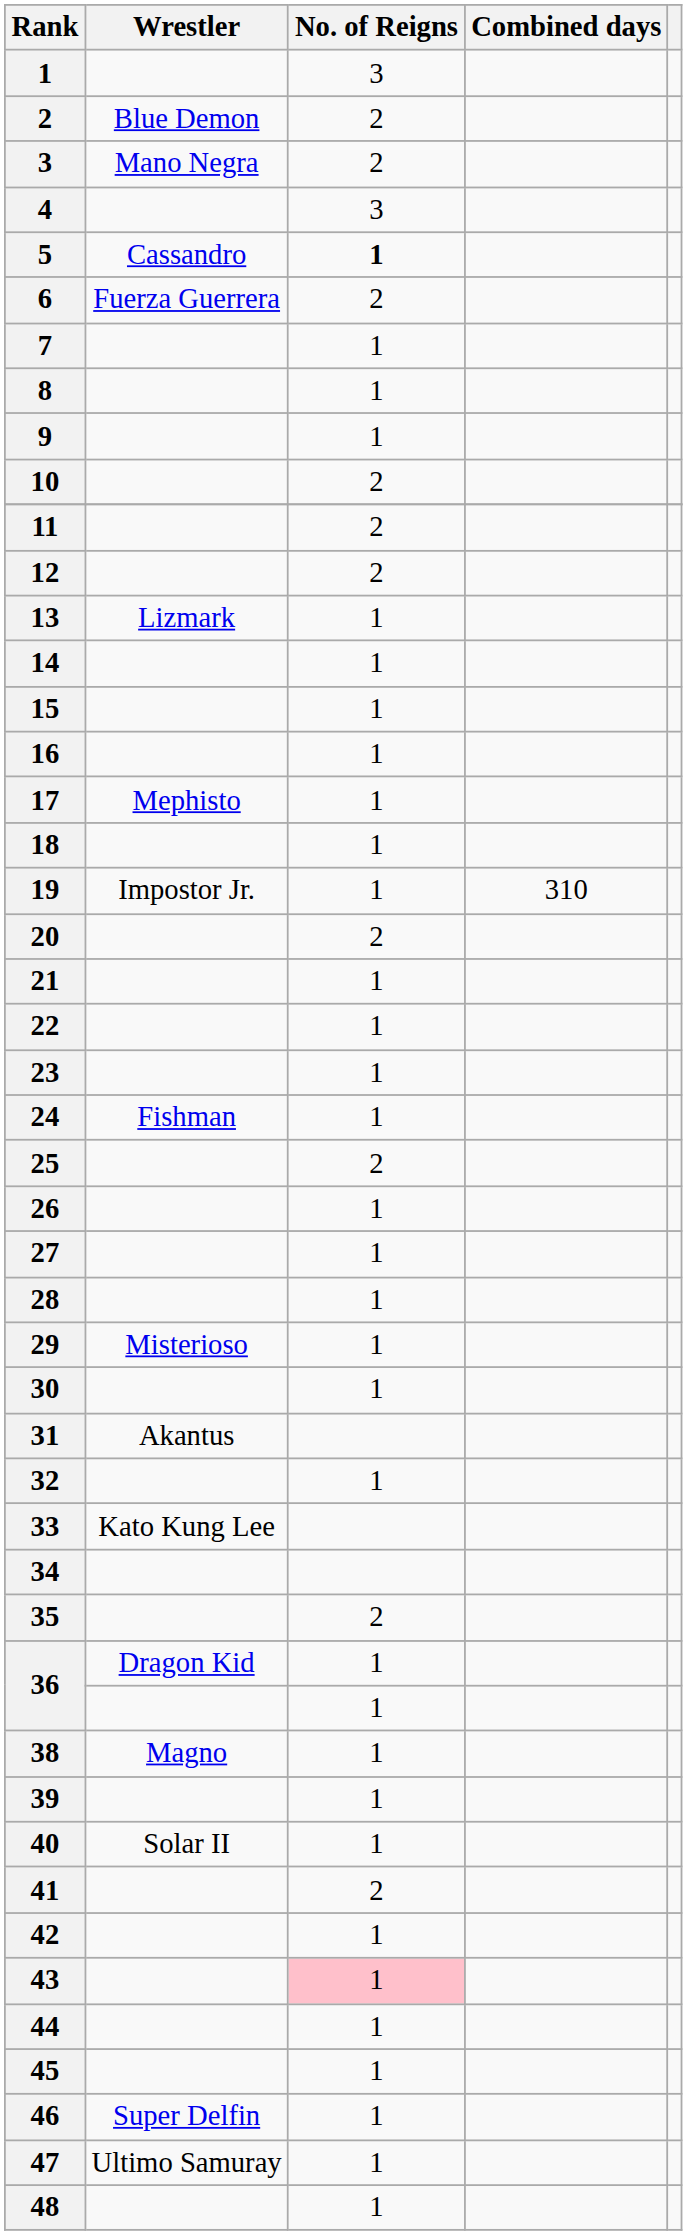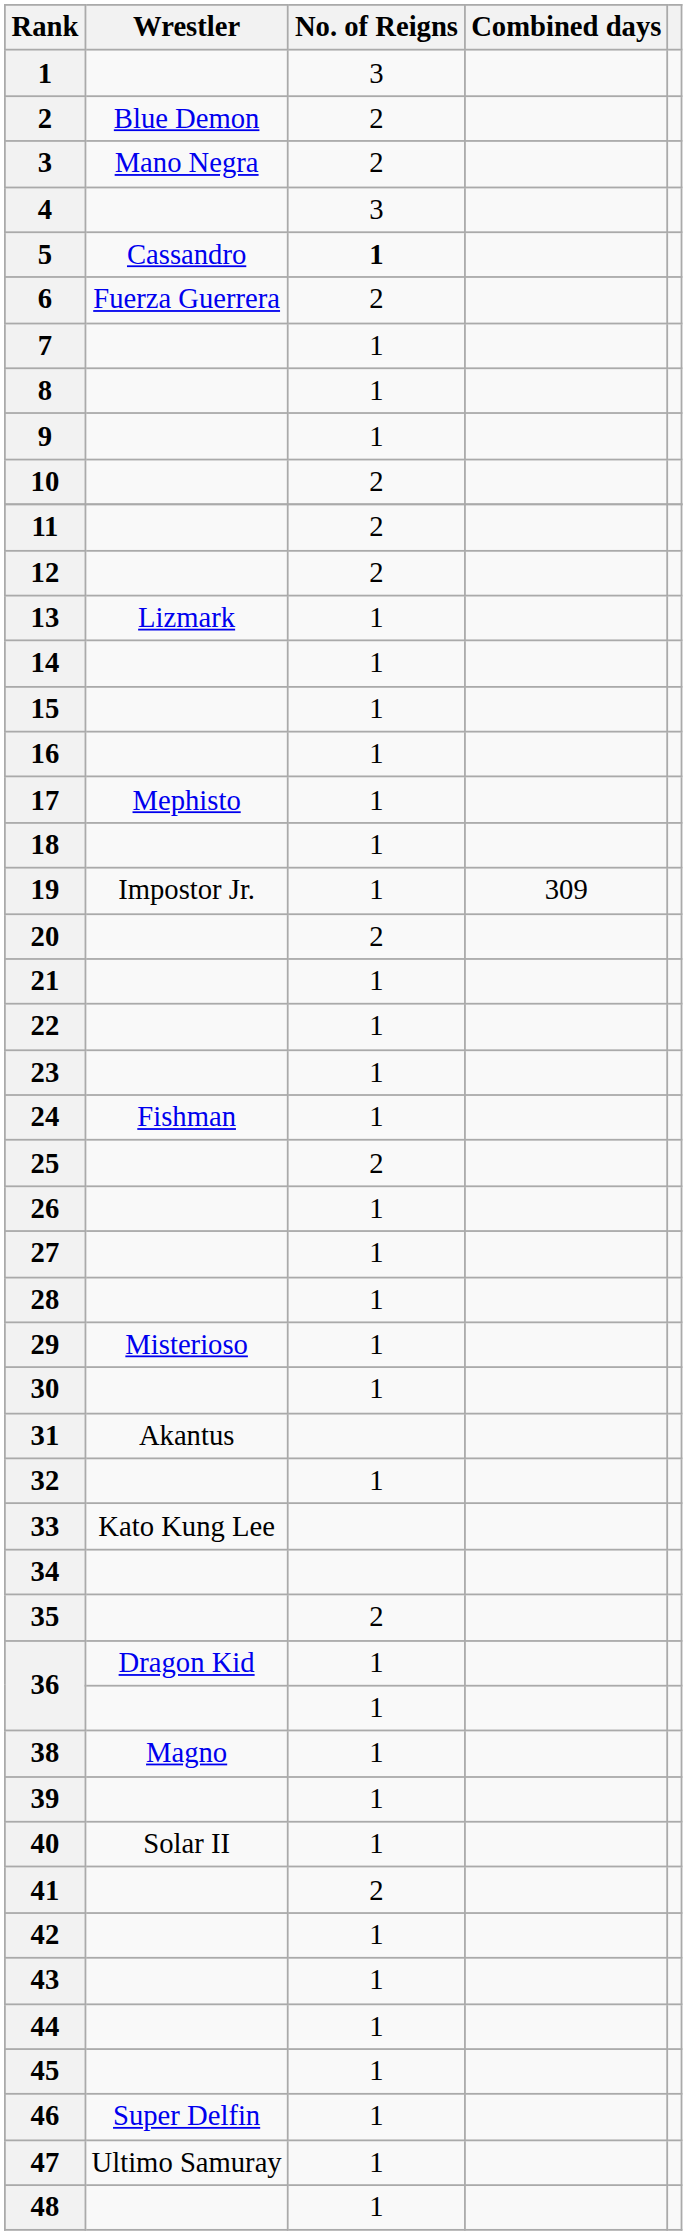19 | Combined days: 310 -> 309
43 | No. of Reigns: pink background -> no background
